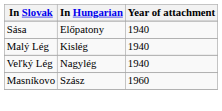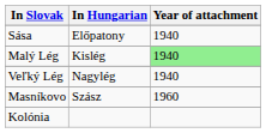Malý Lég | Year of attachment: no background -> lightgreen background
+ row: Kolónia
